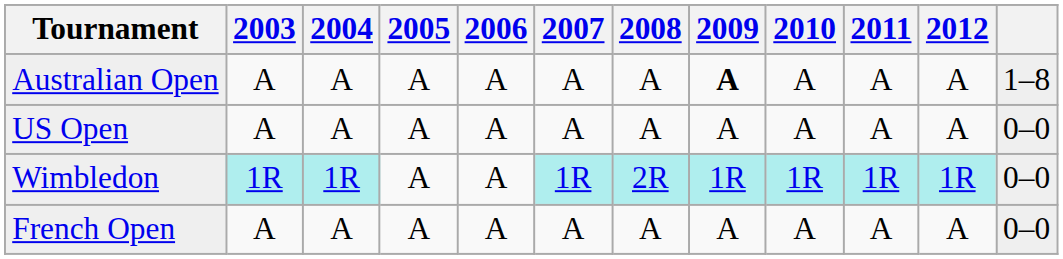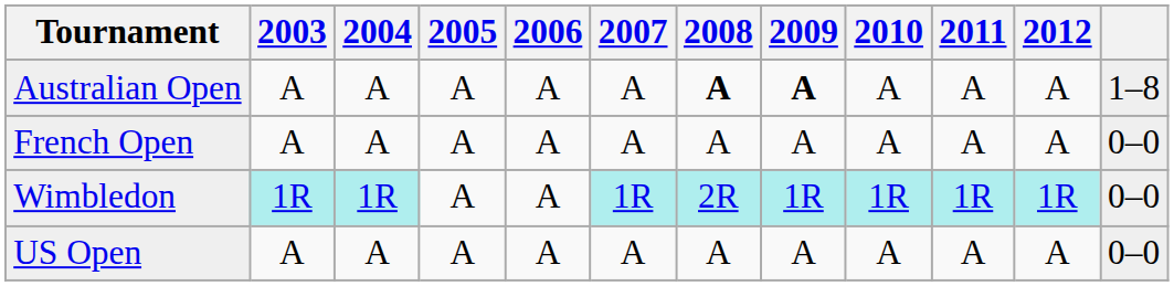Australian Open | 2008: normal -> bold
rows swapped: French Open <-> US Open
